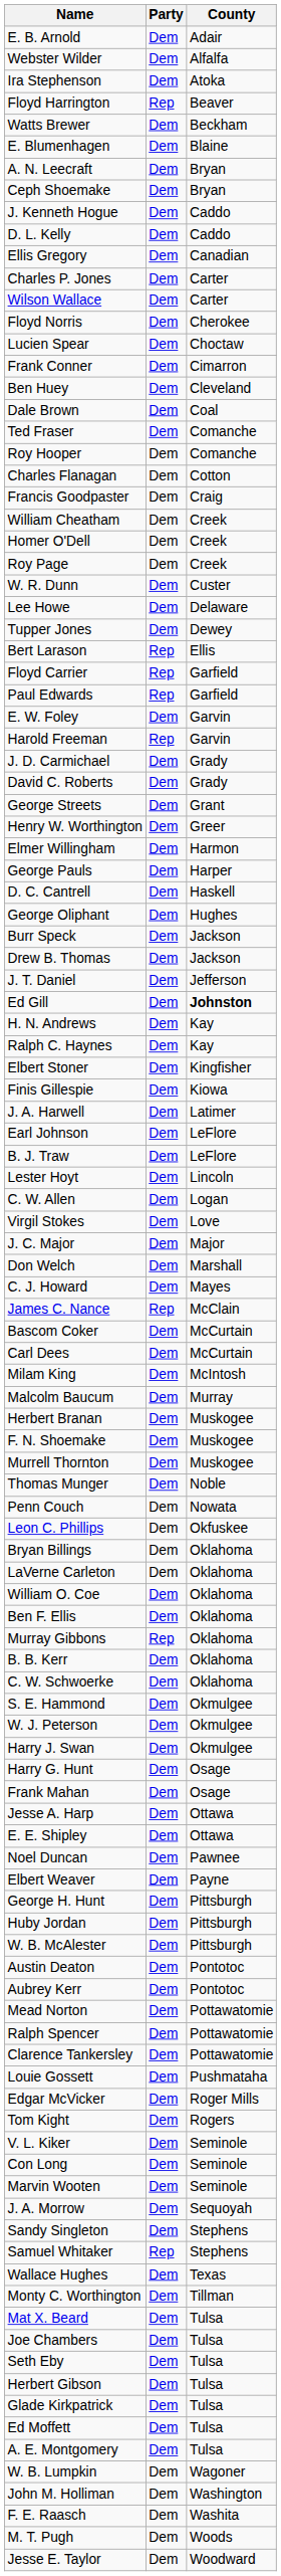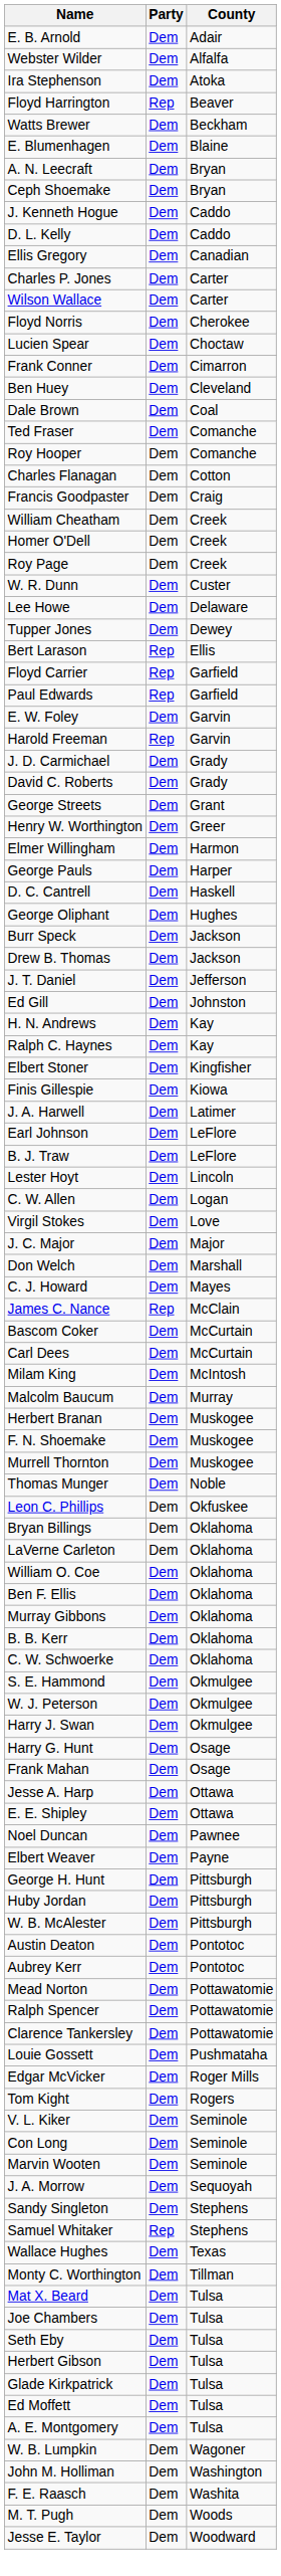Ed Gill | County: bold -> normal
- row: Penn Couch | Dem | Nowata
Murray Gibbons | Party: Rep -> Dem
